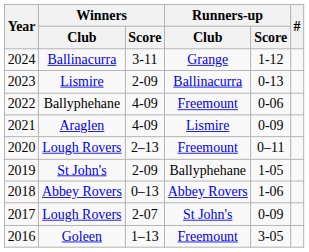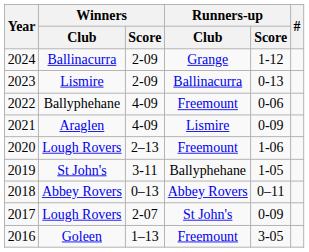2024 | Winners / Score: 3-11 -> 2-09
2020 | Runners-up / Score: 0–11 -> 1-06
2019 | Winners / Score: 2-09 -> 3-11
2018 | Runners-up / Score: 1-06 -> 0–11
